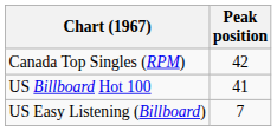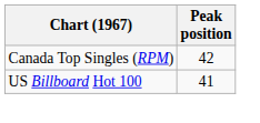- row: US Easy Listening (Billboard) | 7
